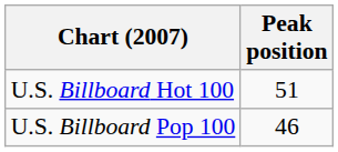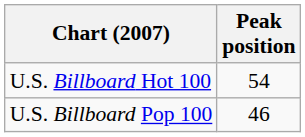U.S. Billboard Hot 100 | Peak position: 51 -> 54
